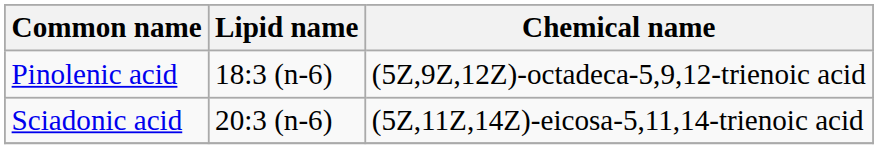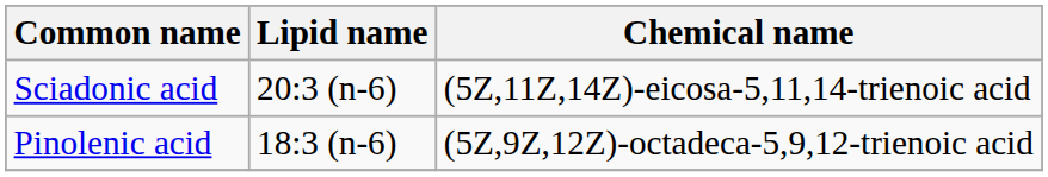rows swapped: Pinolenic acid <-> Sciadonic acid
